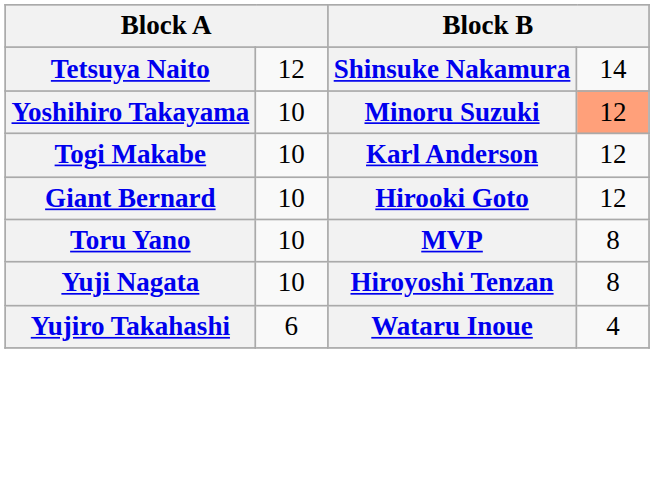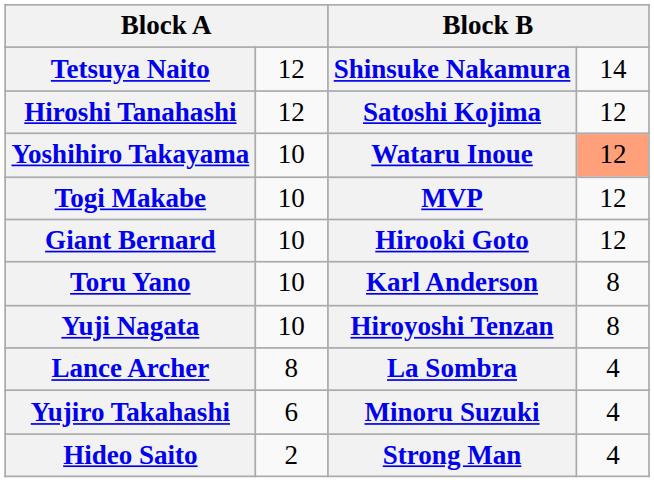+ row: Hiroshi Tanahashi | 12 | Satoshi Kojima | 12
Yoshihiro Takayama | column 3: Minoru Suzuki -> Wataru Inoue
Togi Makabe | column 3: Karl Anderson -> MVP
Toru Yano | column 3: MVP -> Karl Anderson
+ row: Lance Archer | 8 | La Sombra | 4
Yujiro Takahashi | column 3: Wataru Inoue -> Minoru Suzuki
+ row: Hideo Saito | 2 | Strong Man | 4
